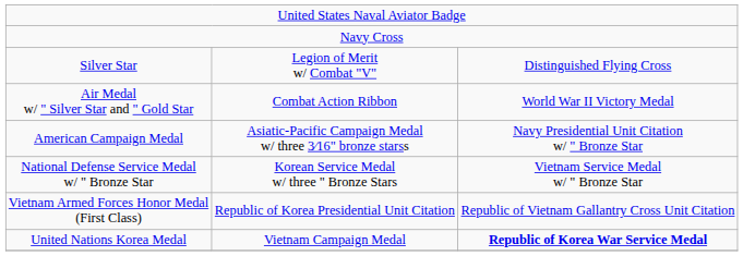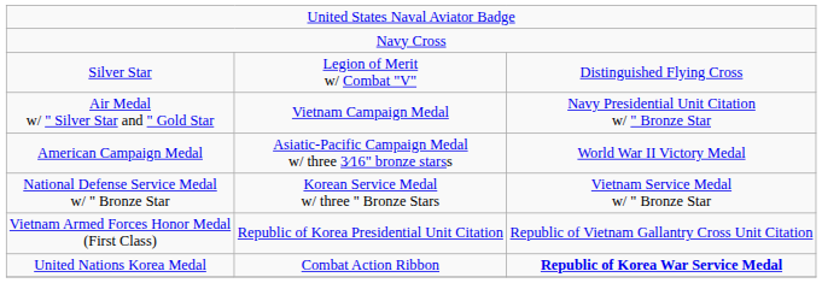Air Medal w/ " Silver Star and " Gold Star | column 2: Combat Action Ribbon -> Vietnam Campaign Medal
Air Medal w/ " Silver Star and " Gold Star | column 3: World War II Victory Medal -> Navy Presidential Unit Citation w/ " Bronze Star
American Campaign Medal | column 3: Navy Presidential Unit Citation w/ " Bronze Star -> World War II Victory Medal
United Nations Korea Medal | column 2: Vietnam Campaign Medal -> Combat Action Ribbon
